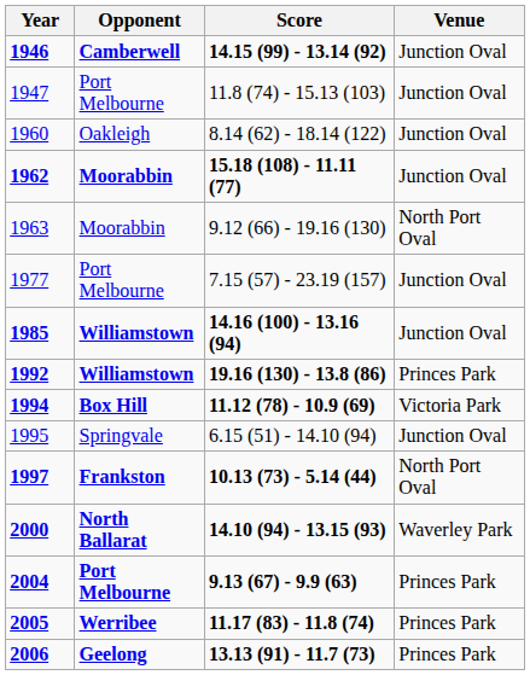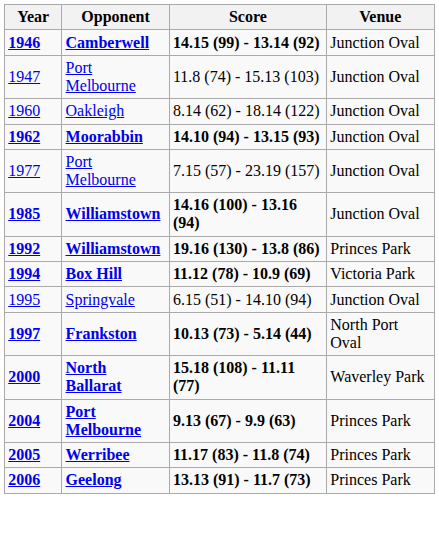1962 | Score: 15.18 (108) - 11.11 (77) -> 14.10 (94) - 13.15 (93)
- row: 1963 | Moorabbin | 9.12 (66) - 19.16 (130) | North Port Oval
2000 | Score: 14.10 (94) - 13.15 (93) -> 15.18 (108) - 11.11 (77)
